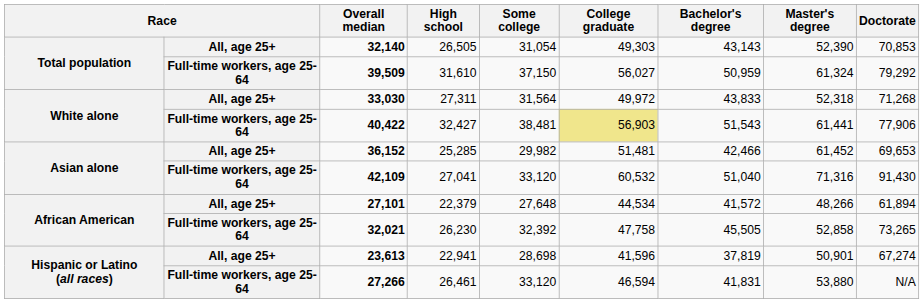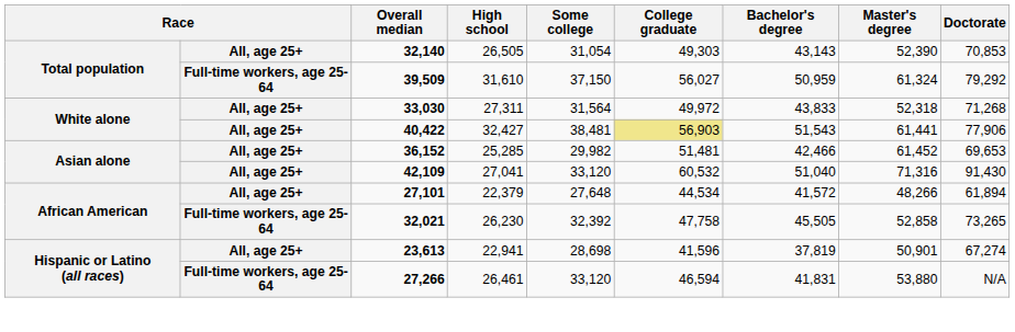40,422 | column 2: Full-time workers, age 25-64 -> All, age 25+
42,109 | column 2: Full-time workers, age 25-64 -> All, age 25+
